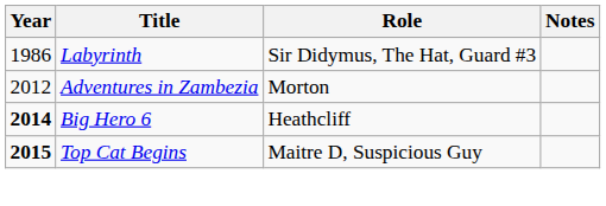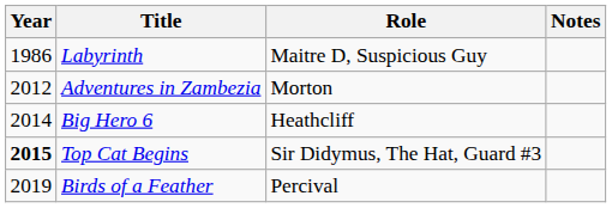Labyrinth | Role: Sir Didymus, The Hat, Guard #3 -> Maitre D, Suspicious Guy
Big Hero 6 | Year: bold -> normal
Top Cat Begins | Role: Maitre D, Suspicious Guy -> Sir Didymus, The Hat, Guard #3
+ row: 2019 | Birds of a Feather | Percival
